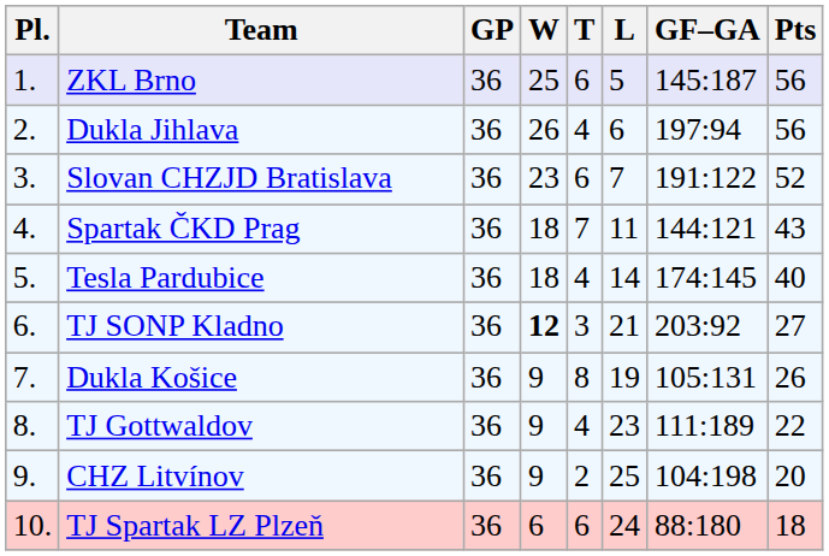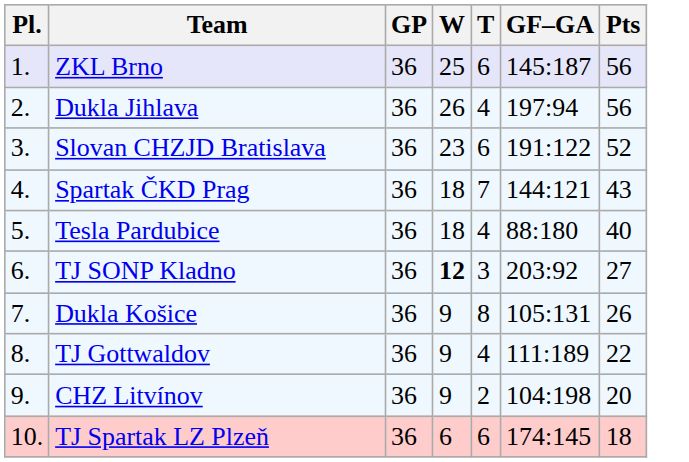- column: L | 5 | 6 | 7 | 11 | 14 | 21 | 19 | 23 | 25 | 24
Tesla Pardubice | GF–GA: 174:145 -> 88:180
TJ Spartak LZ Plzeň | GF–GA: 88:180 -> 174:145
